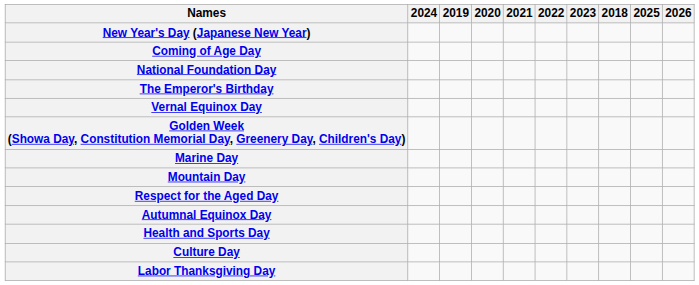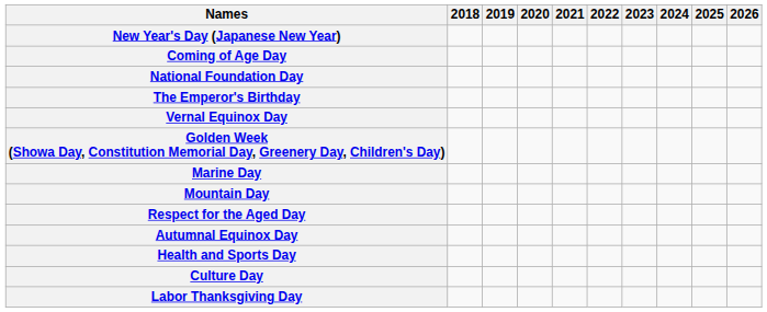columns swapped: 2018 <-> 2024
